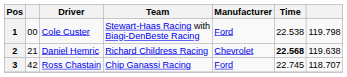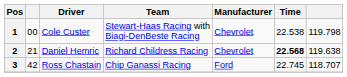1 | Manufacturer: Ford -> Chevrolet
